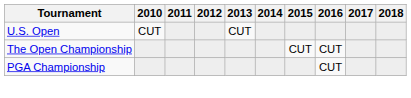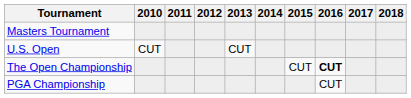+ row: Masters Tournament
The Open Championship | 2016: normal -> bold
